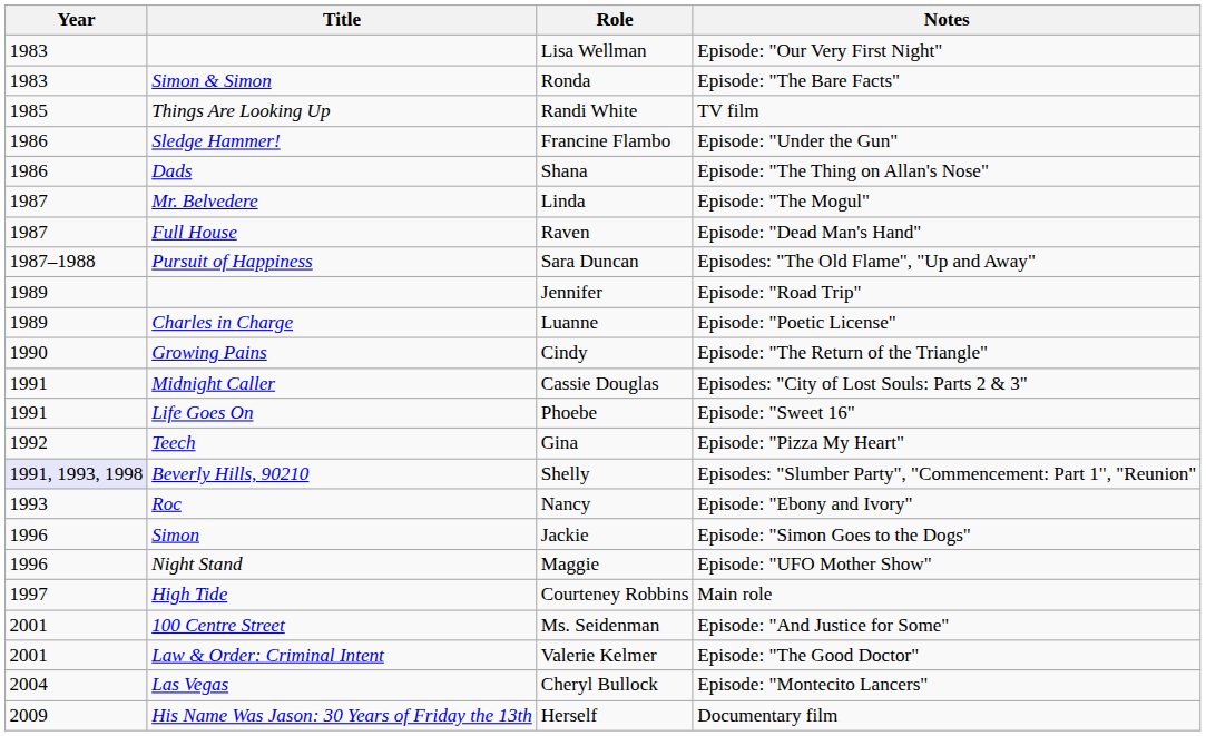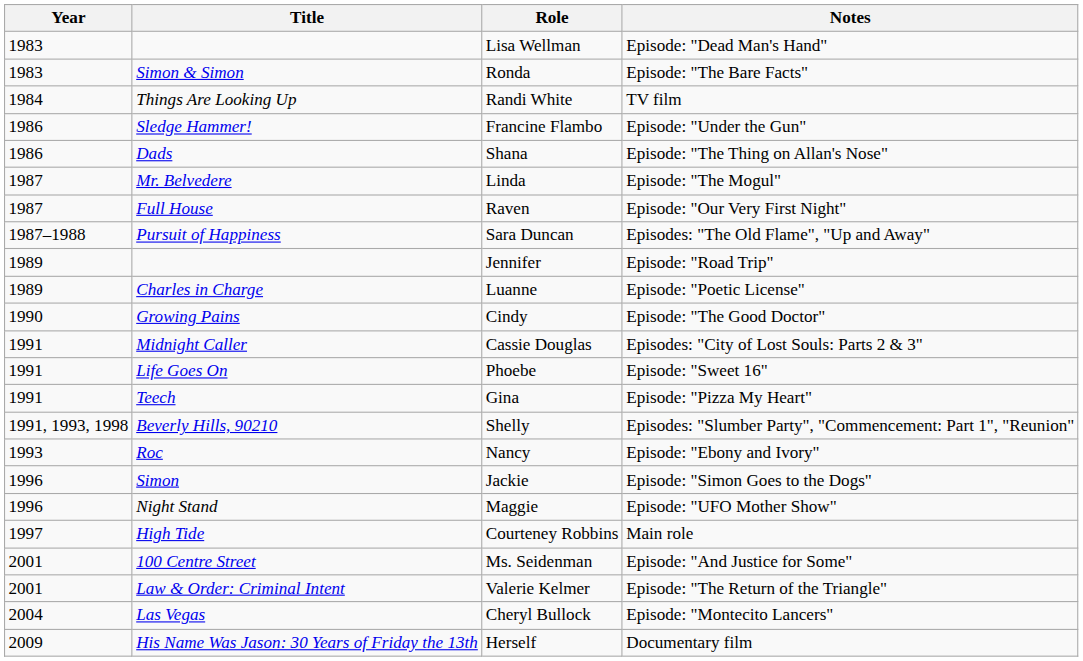Lisa Wellman | Notes: Episode: "Our Very First Night" -> Episode: "Dead Man's Hand"
Randi White | Year: 1985 -> 1984
Raven | Notes: Episode: "Dead Man's Hand" -> Episode: "Our Very First Night"
Cindy | Notes: Episode: "The Return of the Triangle" -> Episode: "The Good Doctor"
Gina | Year: 1992 -> 1991
Shelly | Year: lavender background -> no background
Valerie Kelmer | Notes: Episode: "The Good Doctor" -> Episode: "The Return of the Triangle"
